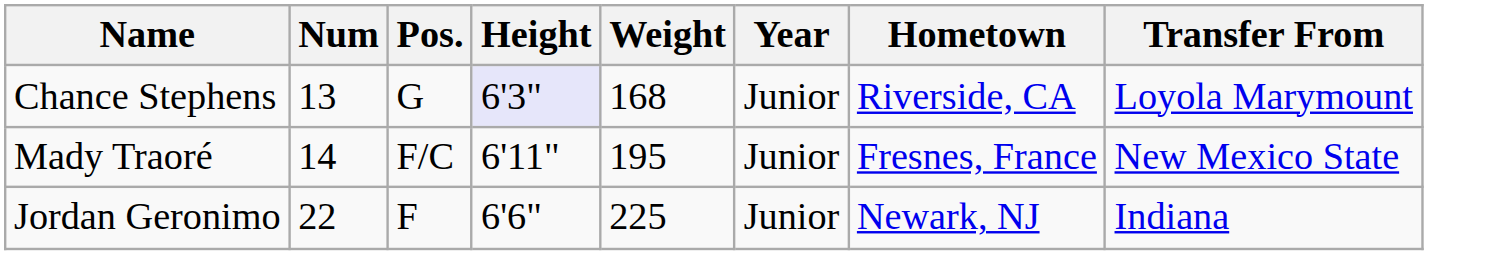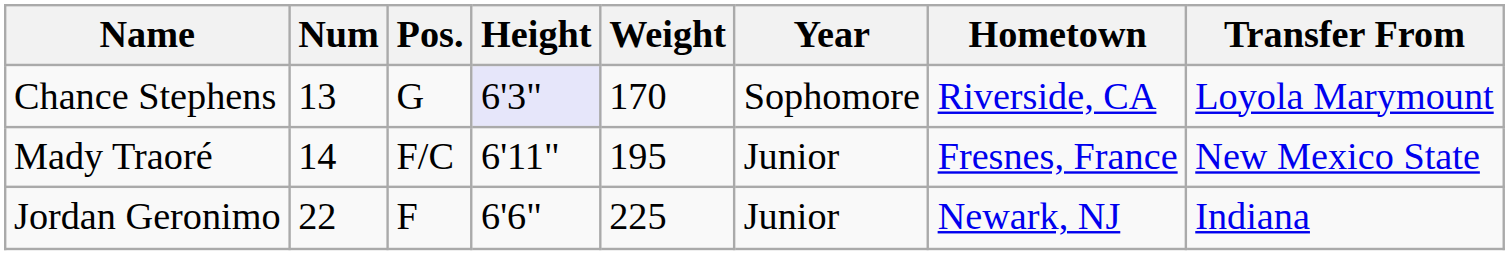Chance Stephens | Weight: 168 -> 170
Chance Stephens | Year: Junior -> Sophomore
